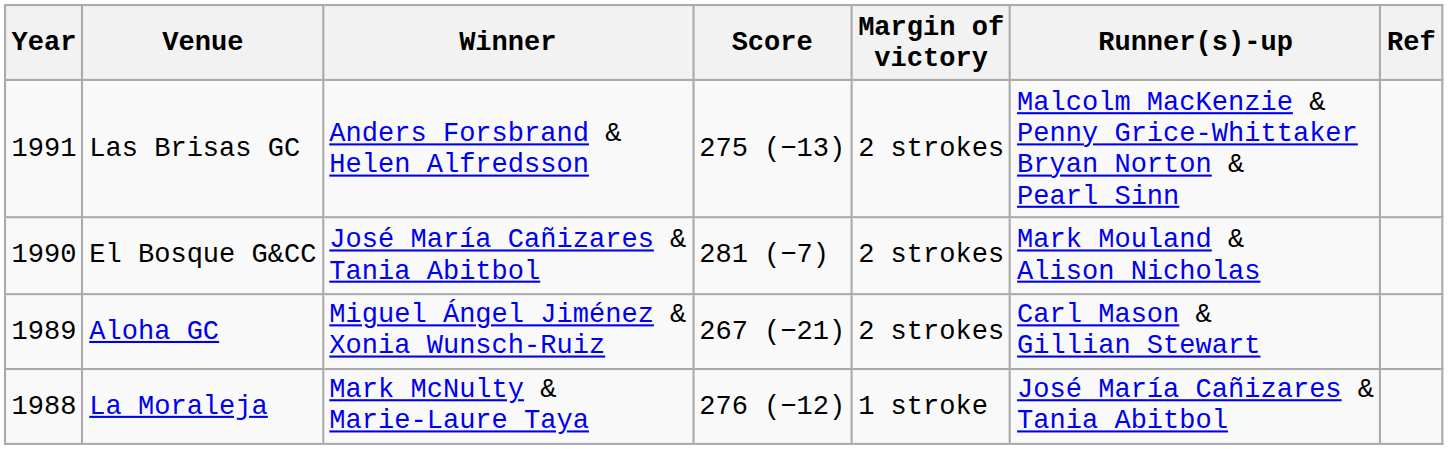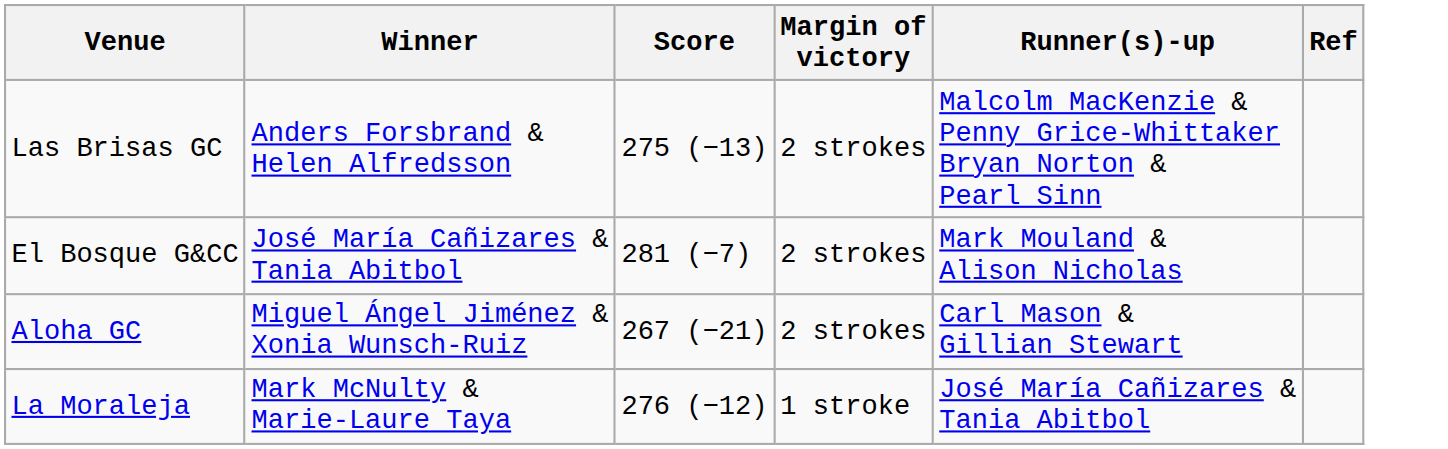- column: Year | 1991 | 1990 | 1989 | 1988
